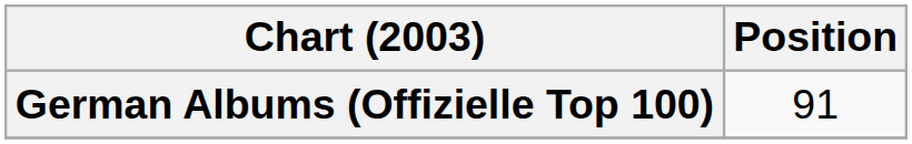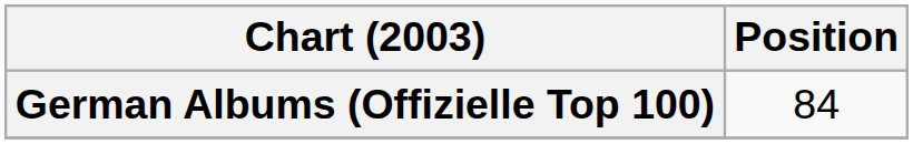German Albums (Offizielle Top 100) | Position: 91 -> 84
